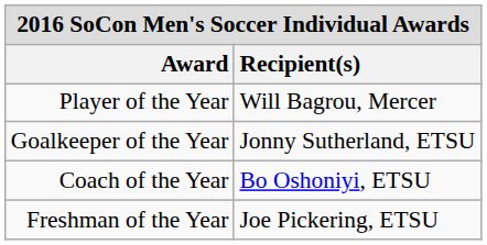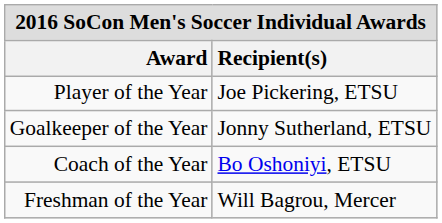Player of the Year | Recipient(s): Will Bagrou, Mercer -> Joe Pickering, ETSU
Freshman of the Year | Recipient(s): Joe Pickering, ETSU -> Will Bagrou, Mercer
